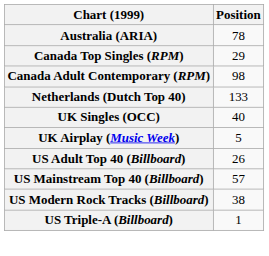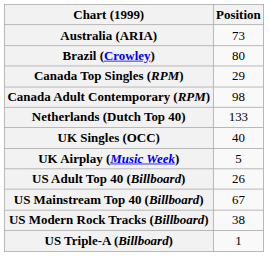Australia (ARIA) | Position: 78 -> 73
+ row: Brazil (Crowley) | 80
US Mainstream Top 40 (Billboard) | Position: 57 -> 67
